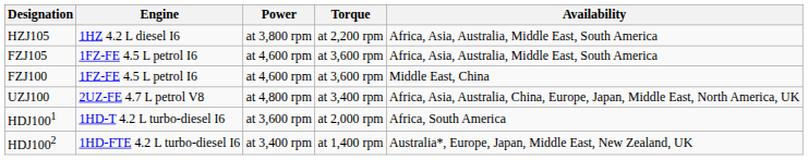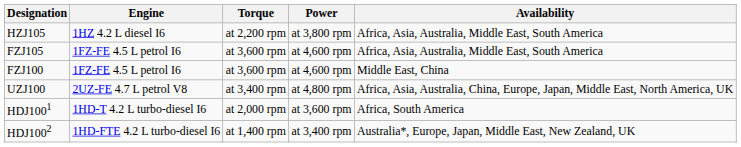columns swapped: Power <-> Torque
